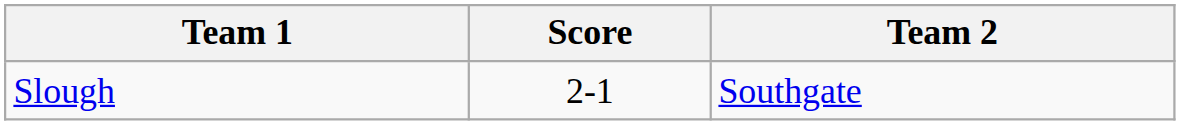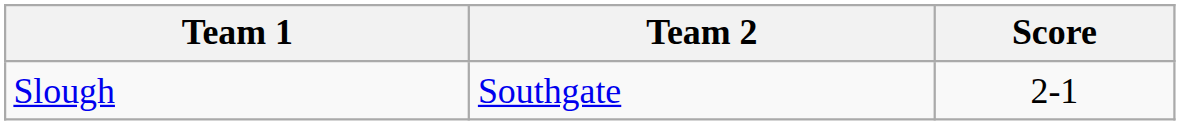columns swapped: Team 2 <-> Score
